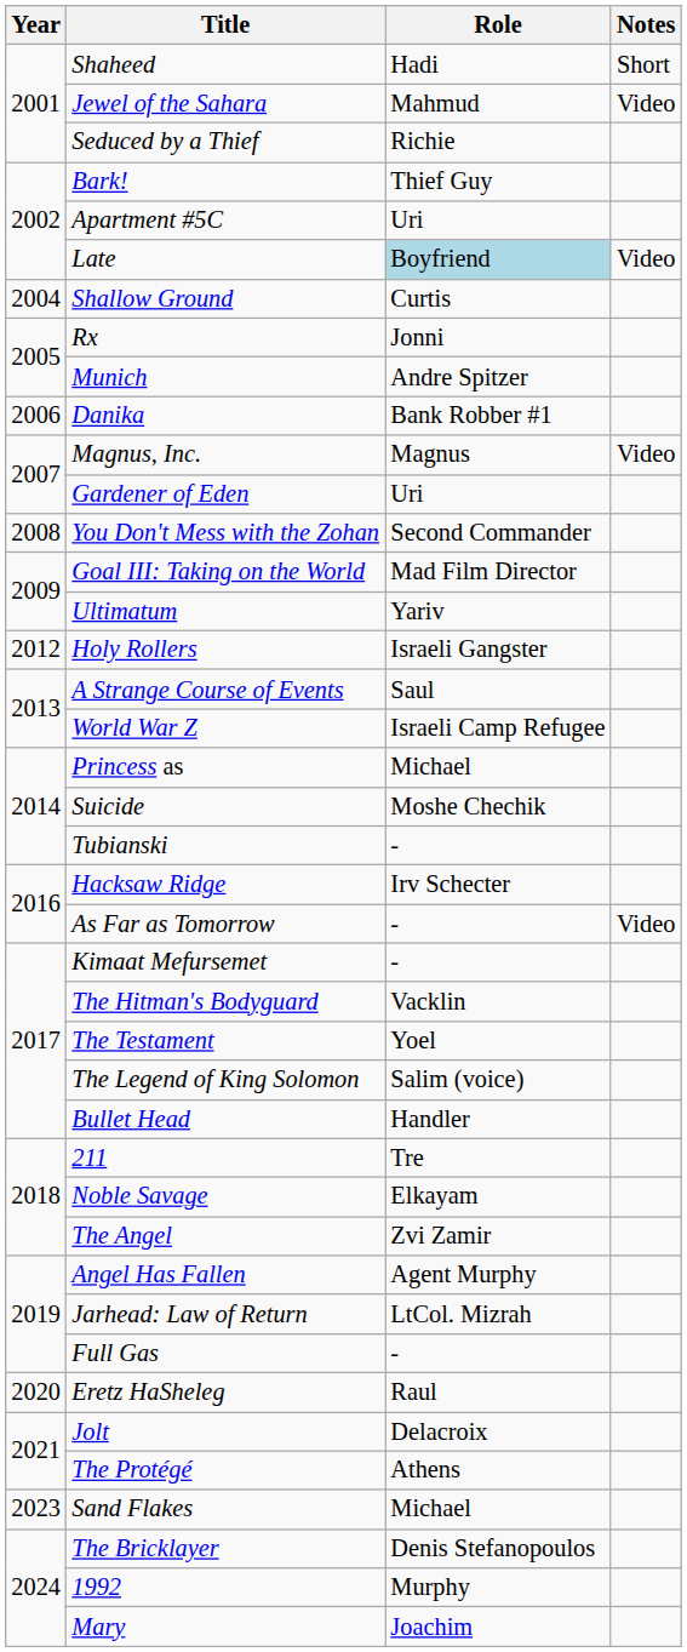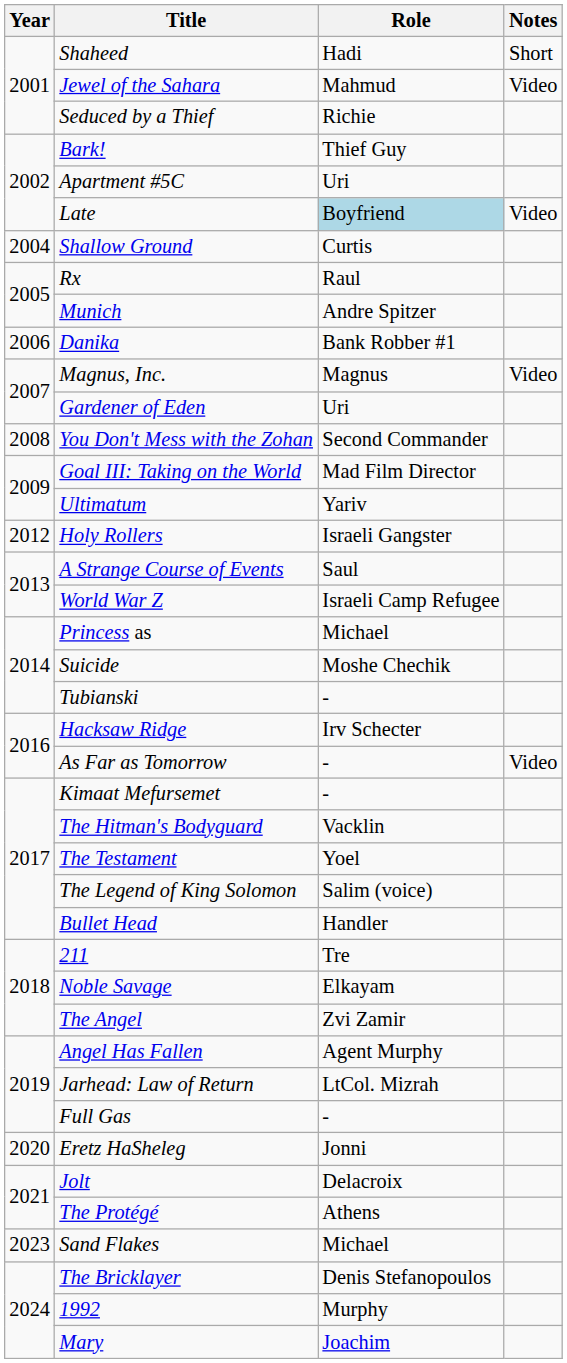Rx | Role: Jonni -> Raul
Eretz HaSheleg | Role: Raul -> Jonni
